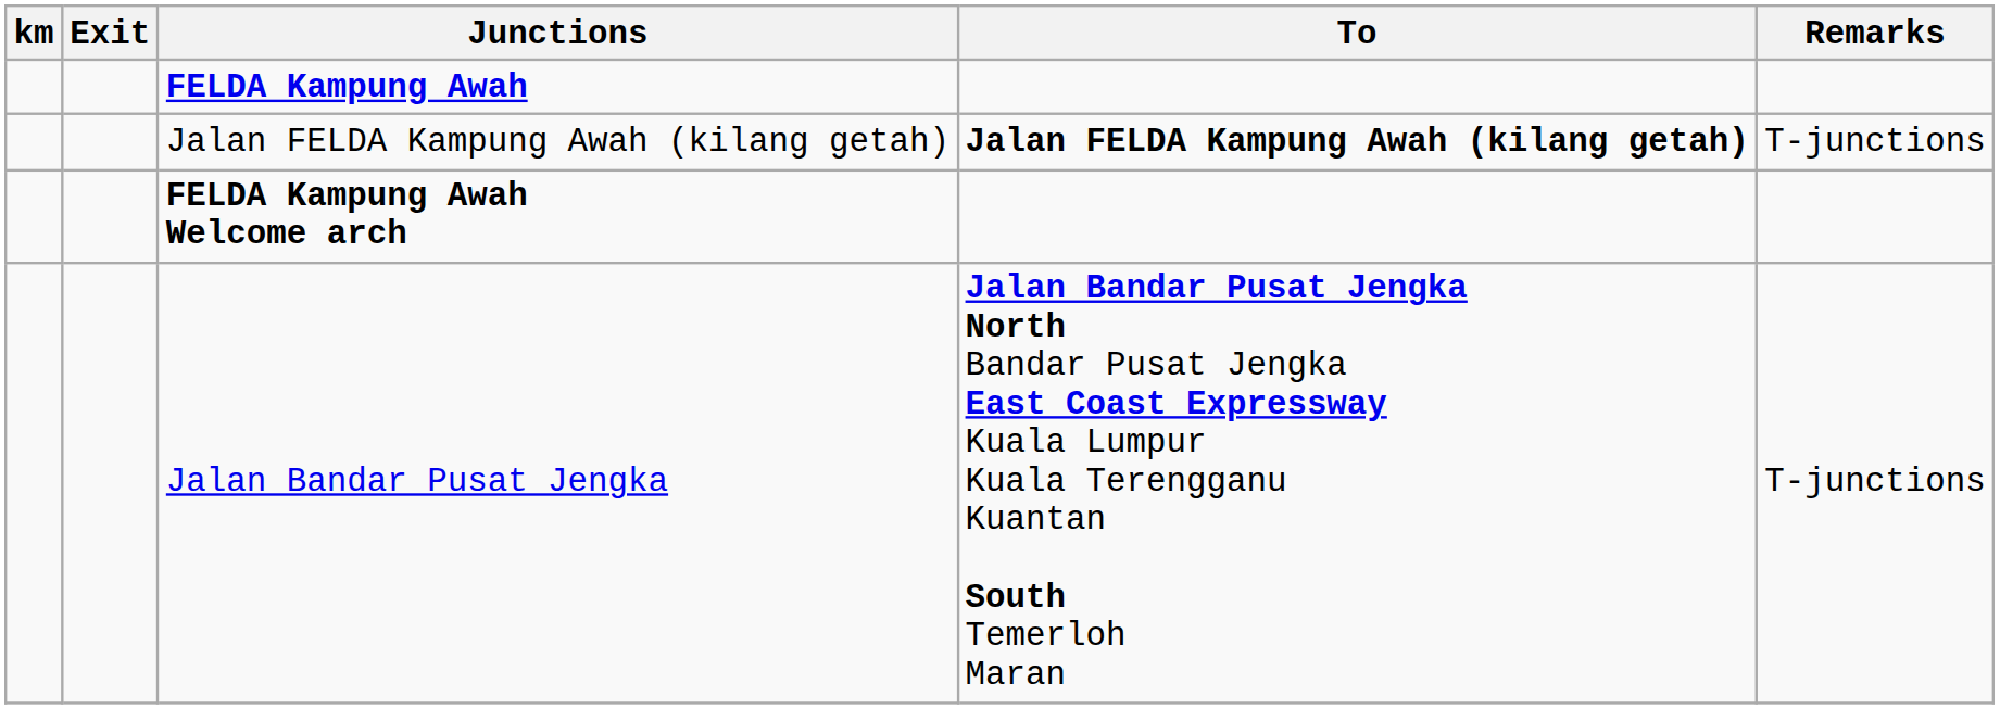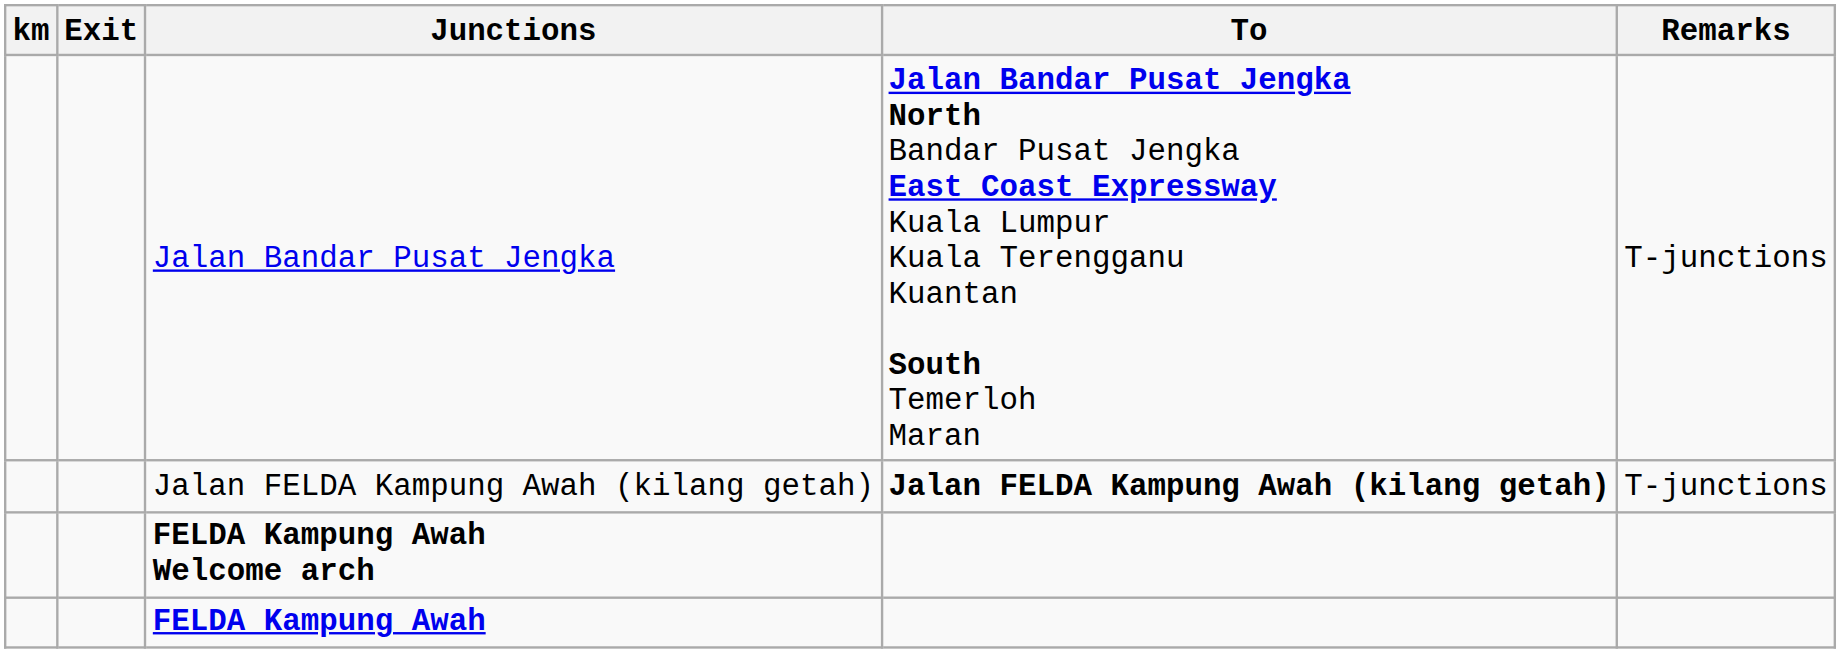rows swapped: Jalan Bandar Pusat Jengka <-> FELDA Kampung Awah
